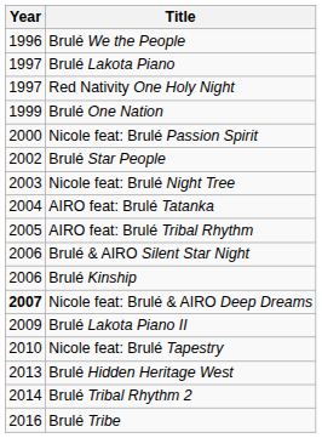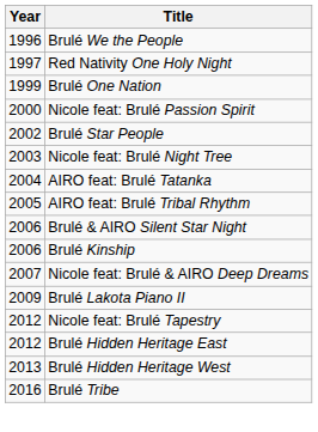- row: 1997 | Brulé Lakota Piano
Nicole feat: Brulé & AIRO Deep Dreams | Year: bold -> normal
Nicole feat: Brulé Tapestry | Year: 2010 -> 2012
+ row: 2012 | Brulé Hidden Heritage East
- row: 2014 | Brulé Tribal Rhythm 2
